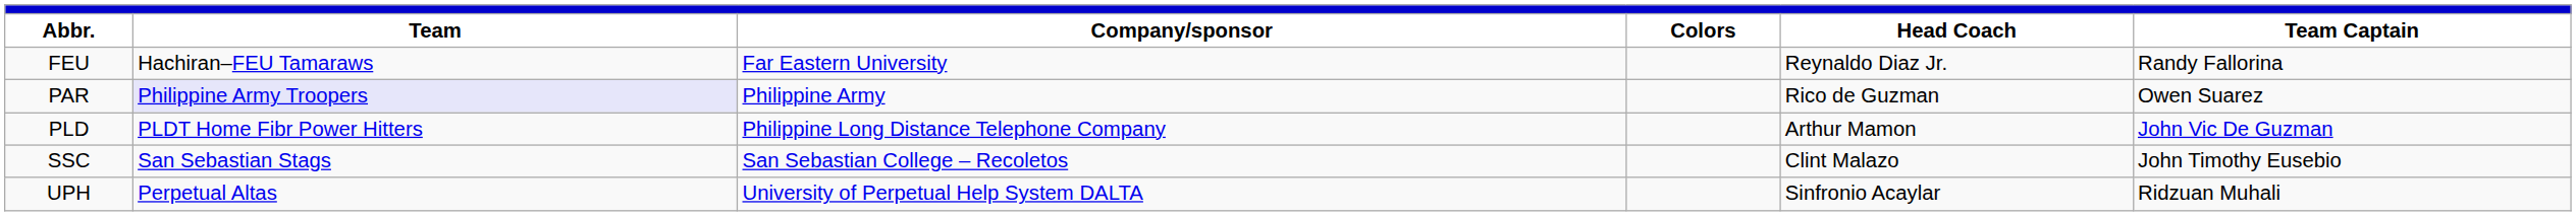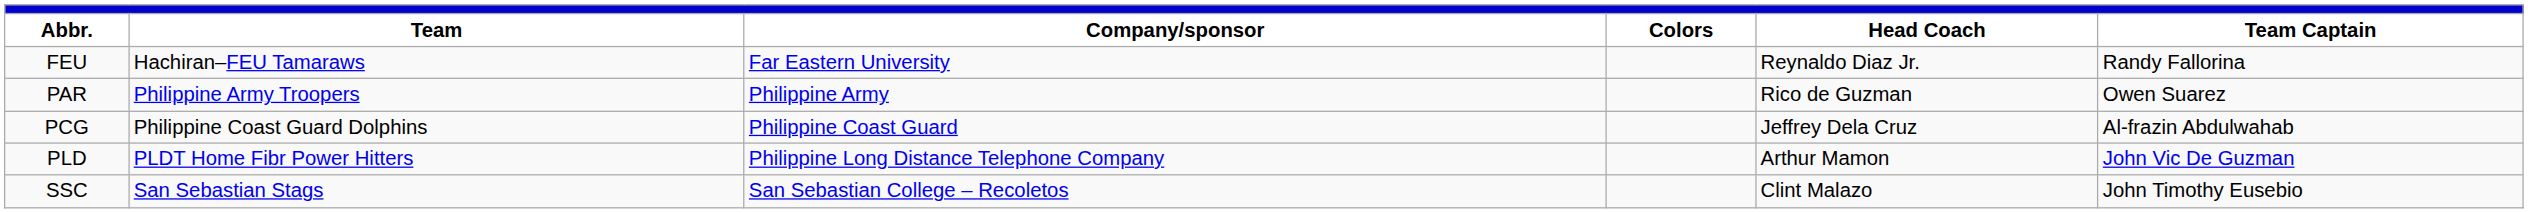PAR | Team: lavender background -> no background
+ row: PCG | Philippine Coast Guard Dolphins | Philippine Coast Guard | Jeffrey Dela Cruz | Al-frazin Abdulwahab
- row: UPH | Perpetual Altas | University of Perpetual Help System DALTA | Sinfronio Acaylar | Ridzuan Muhali
